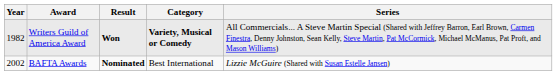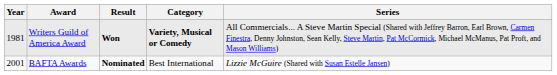Writers Guild of America Award | Year: 1982 -> 1981
BAFTA Awards | Year: 2002 -> 2001
